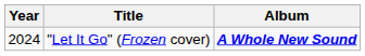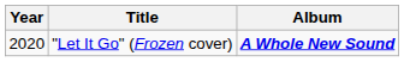"Let It Go" (Frozen cover) | Year: 2024 -> 2020
